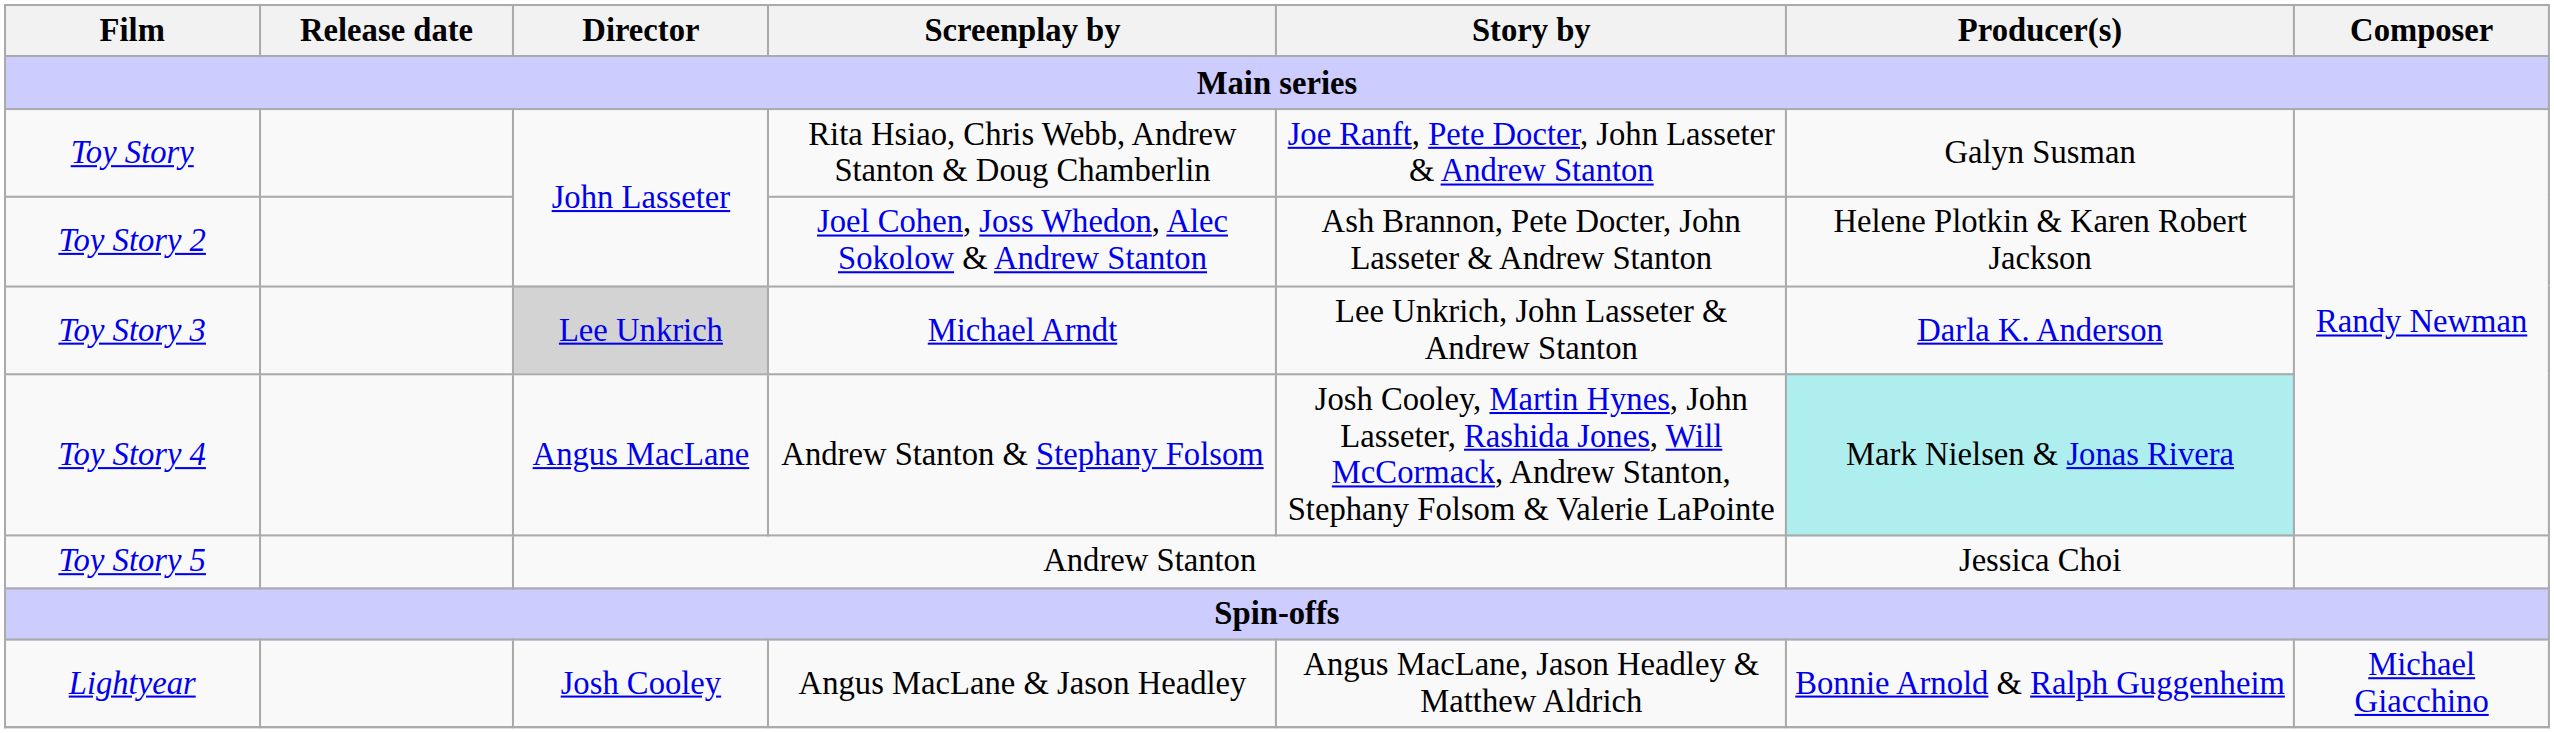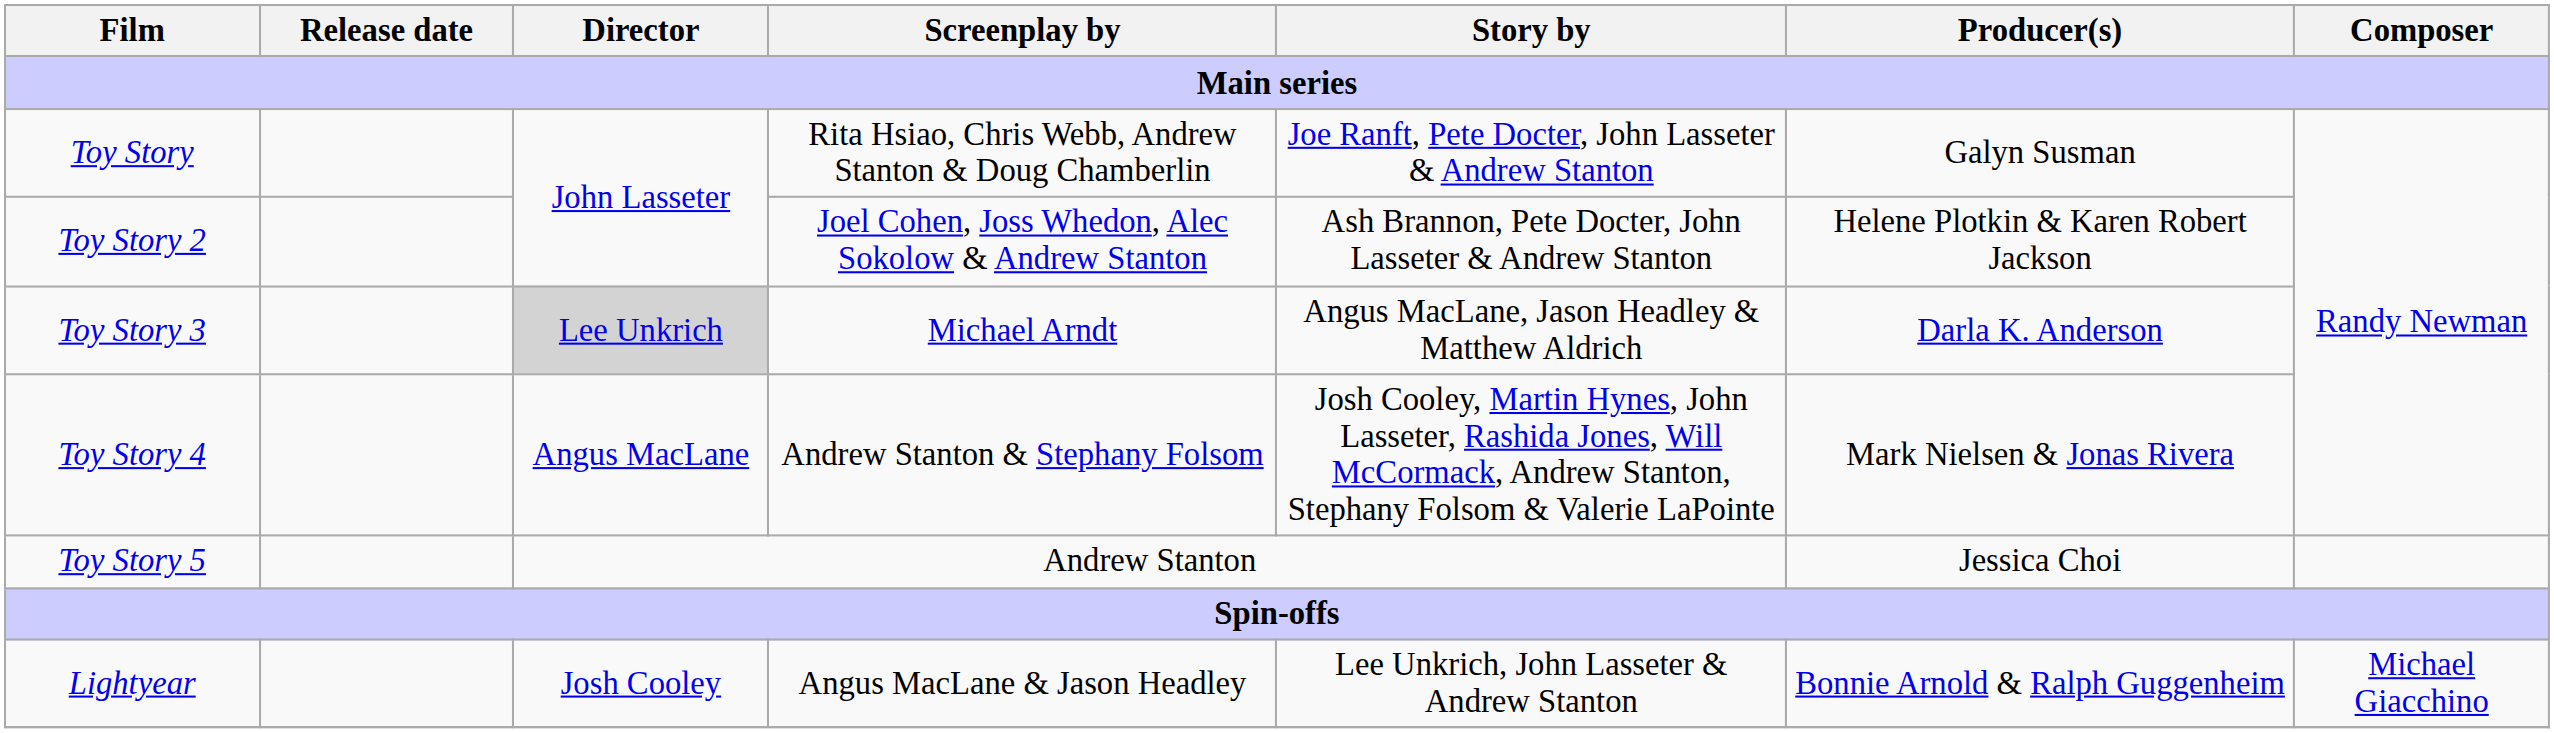Toy Story 3 | Story by: Lee Unkrich, John Lasseter & Andrew Stanton -> Angus MacLane, Jason Headley & Matthew Aldrich
Toy Story 4 | Producer(s): paleturquoise background -> no background
Lightyear | Story by: Angus MacLane, Jason Headley & Matthew Aldrich -> Lee Unkrich, John Lasseter & Andrew Stanton
